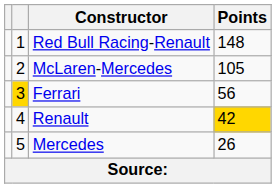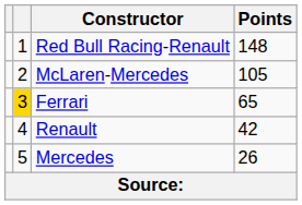Ferrari | Points: 56 -> 65
Renault | Points: gold background -> no background
